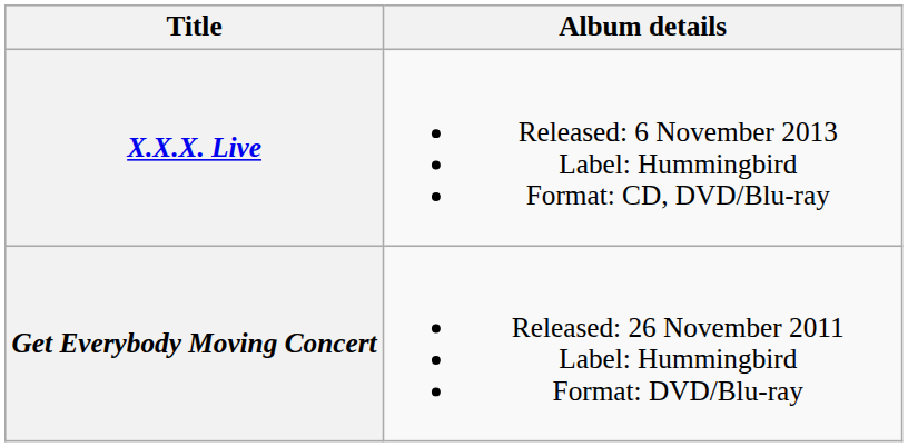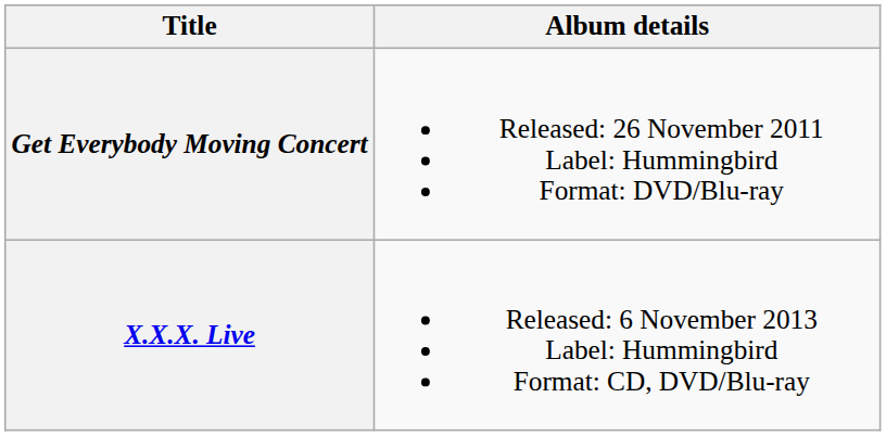rows swapped: Get Everybody Moving Concert <-> X.X.X. Live
